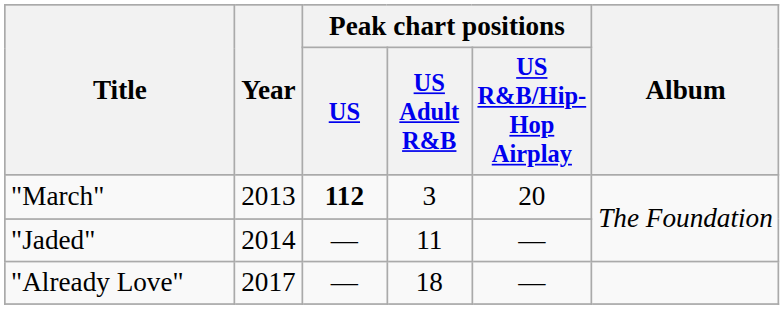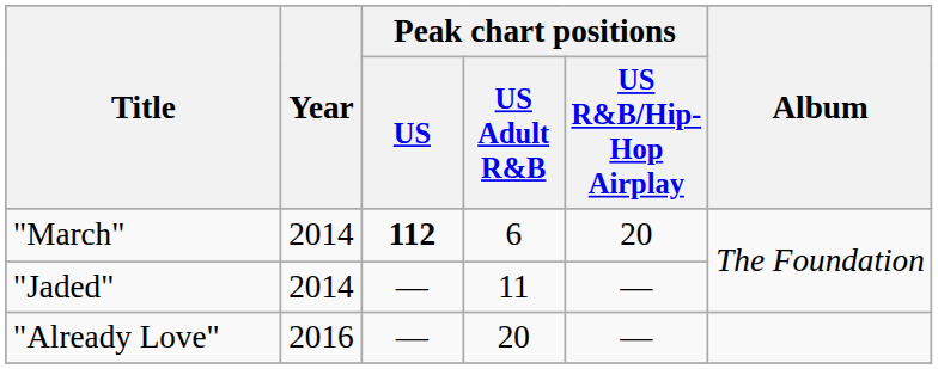"March" | Year: 2013 -> 2014
"March" | Peak chart positions / US Adult R&B: 3 -> 6
"Already Love" | Year: 2017 -> 2016
"Already Love" | Peak chart positions / US Adult R&B: 18 -> 20
